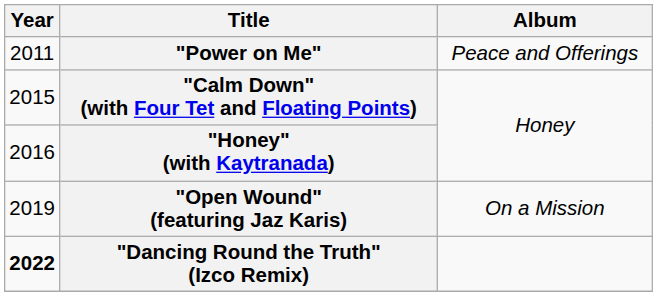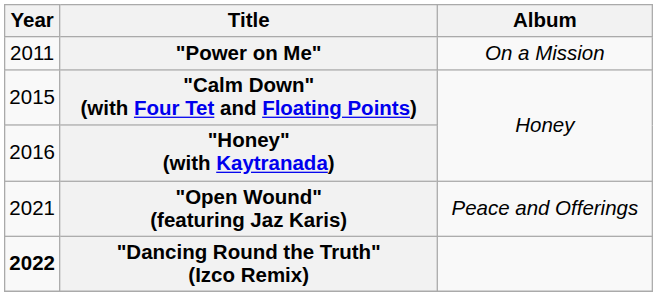"Power on Me" | Album: Peace and Offerings -> On a Mission
"Open Wound" (featuring Jaz Karis) | Year: 2019 -> 2021
"Open Wound" (featuring Jaz Karis) | Album: On a Mission -> Peace and Offerings
